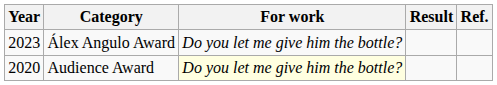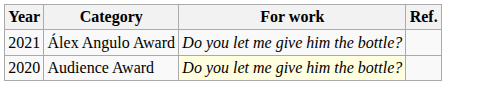- column: Result
Álex Angulo Award | Year: 2023 -> 2021
